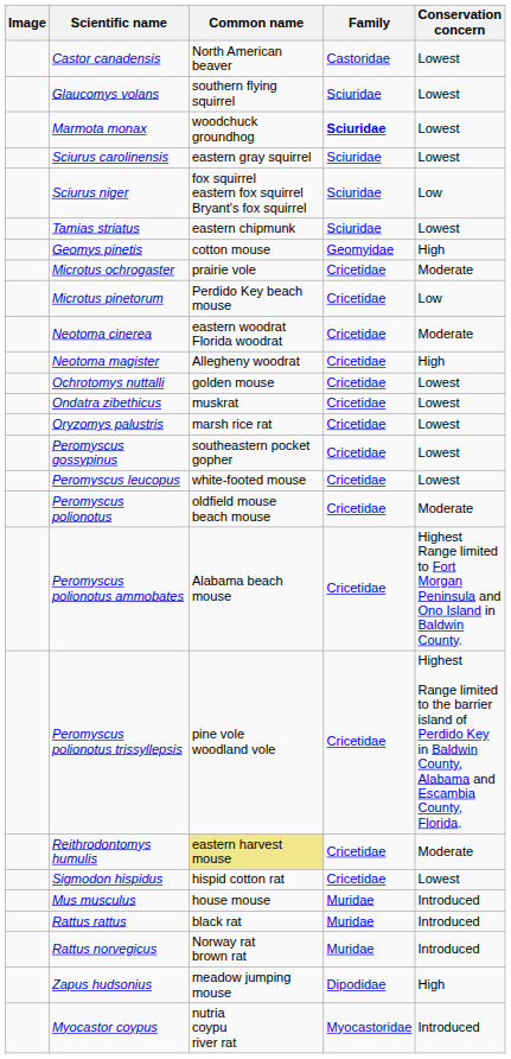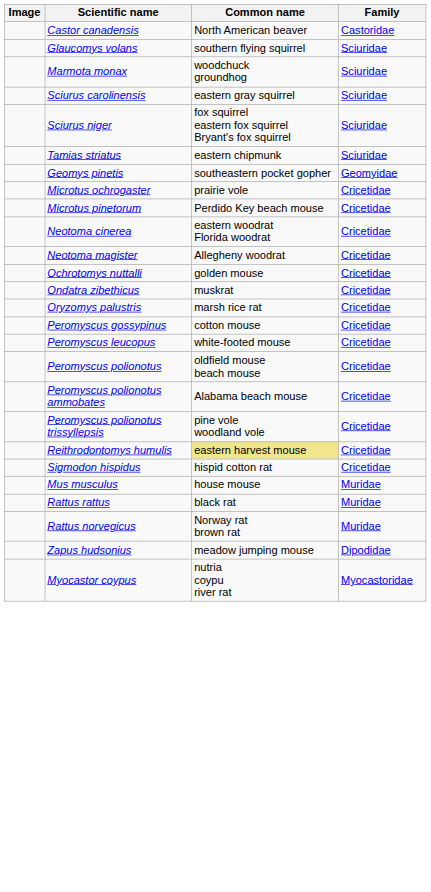- column: Conservation concern | Lowest | Lowest | Lowest | Lowest | Low | Lowest | High | Moderate | Low | Moderate | High | Lowest | Lowest | Lowest | Lowest | Lowest | Moderate | Highest Range limited to Fort Morgan Peninsula and Ono Island in Baldwin County. | Highest Range limited to the barrier island of Perdido Key in Baldwin County, Alabama and Escambia County, Florida. | Moderate | Lowest | Introduced | Introduced | Introduced | High | Introduced
Marmota monax | Family: bold -> normal
Geomys pinetis | Common name: cotton mouse -> southeastern pocket gopher
Peromyscus gossypinus | Common name: southeastern pocket gopher -> cotton mouse
